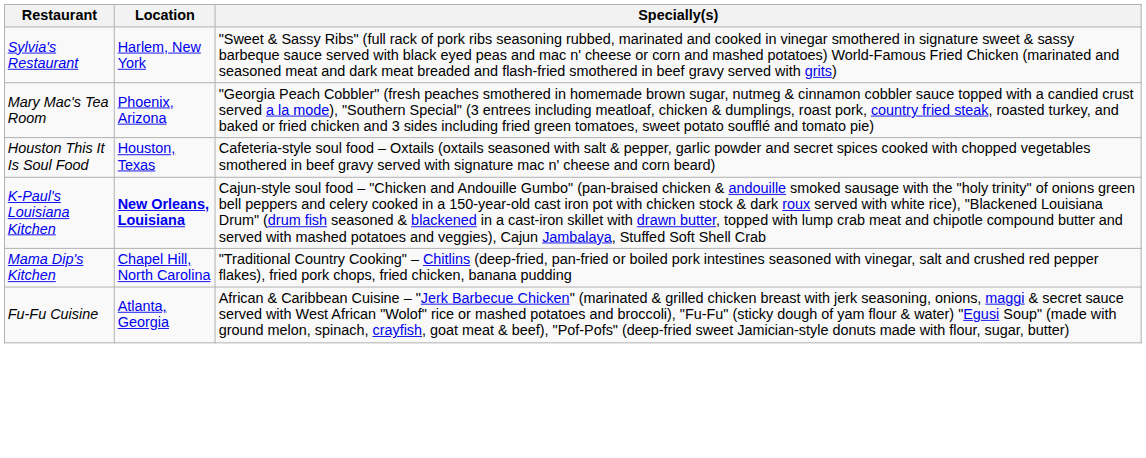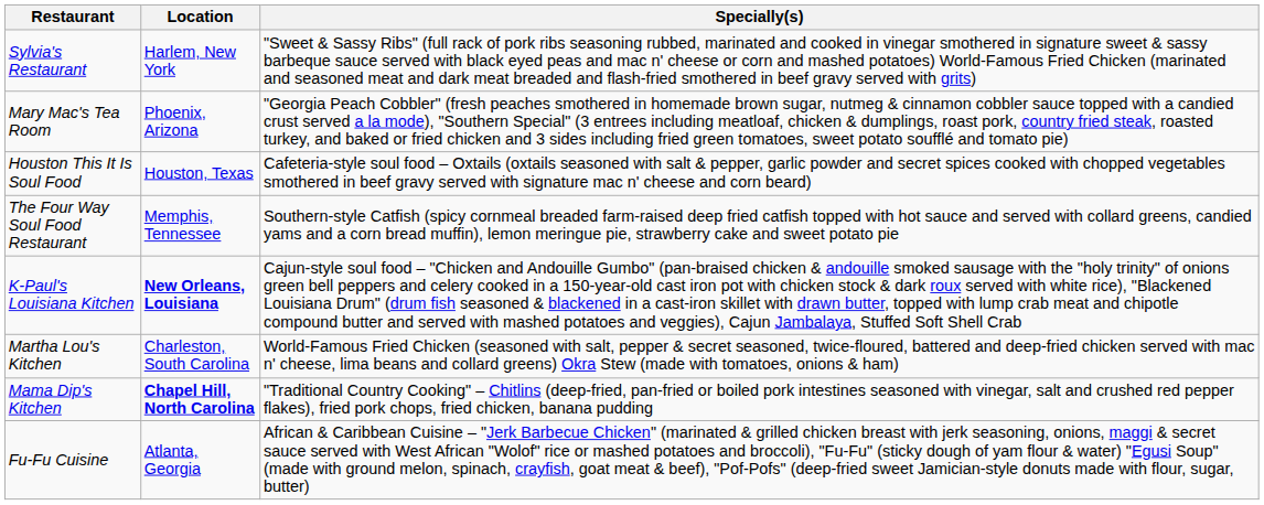+ row: The Four Way Soul Food Restaurant | Memphis, Tennessee | Southern-style Catfish (spicy cornmeal breaded farm-raised deep fried catfish topped with hot sauce and served with collard greens, candied yams and a corn bread muffin), lemon meringue pie, strawberry cake and sweet potato pie
+ row: Martha Lou's Kitchen | Charleston, South Carolina | World-Famous Fried Chicken (seasoned with salt, pepper & secret seasoned, twice-floured, battered and deep-fried chicken served with mac n' cheese, lima beans and collard greens) Okra Stew (made with tomatoes, onions & ham)
Mama Dip's Kitchen | Location: normal -> bold
